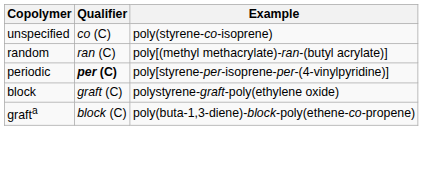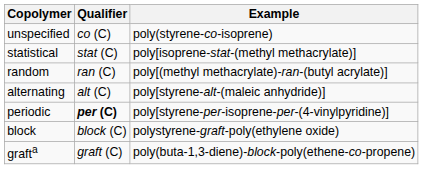+ row: statistical | stat (C) | poly[isoprene-stat-(methyl methacrylate)]
+ row: alternating | alt (C) | poly[styrene-alt-(maleic anhydride)]
block | Qualifier: graft (C) -> block (C)
grafta | Qualifier: block (C) -> graft (C)
